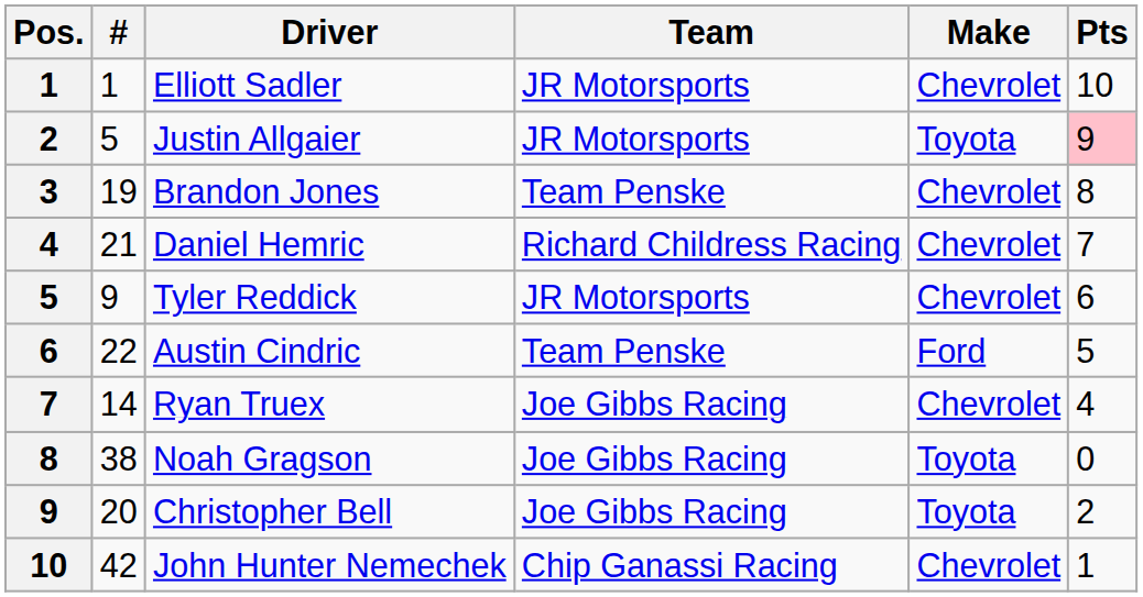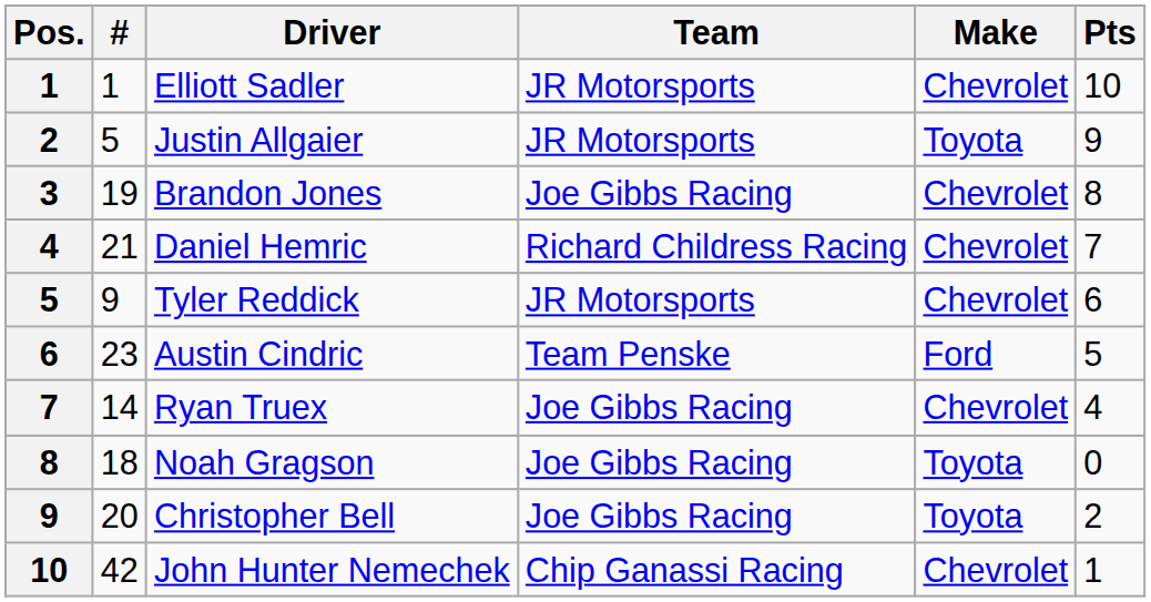Justin Allgaier | Pts: pink background -> no background
Brandon Jones | Team: Team Penske -> Joe Gibbs Racing
Austin Cindric | #: 22 -> 23
Noah Gragson | #: 38 -> 18
